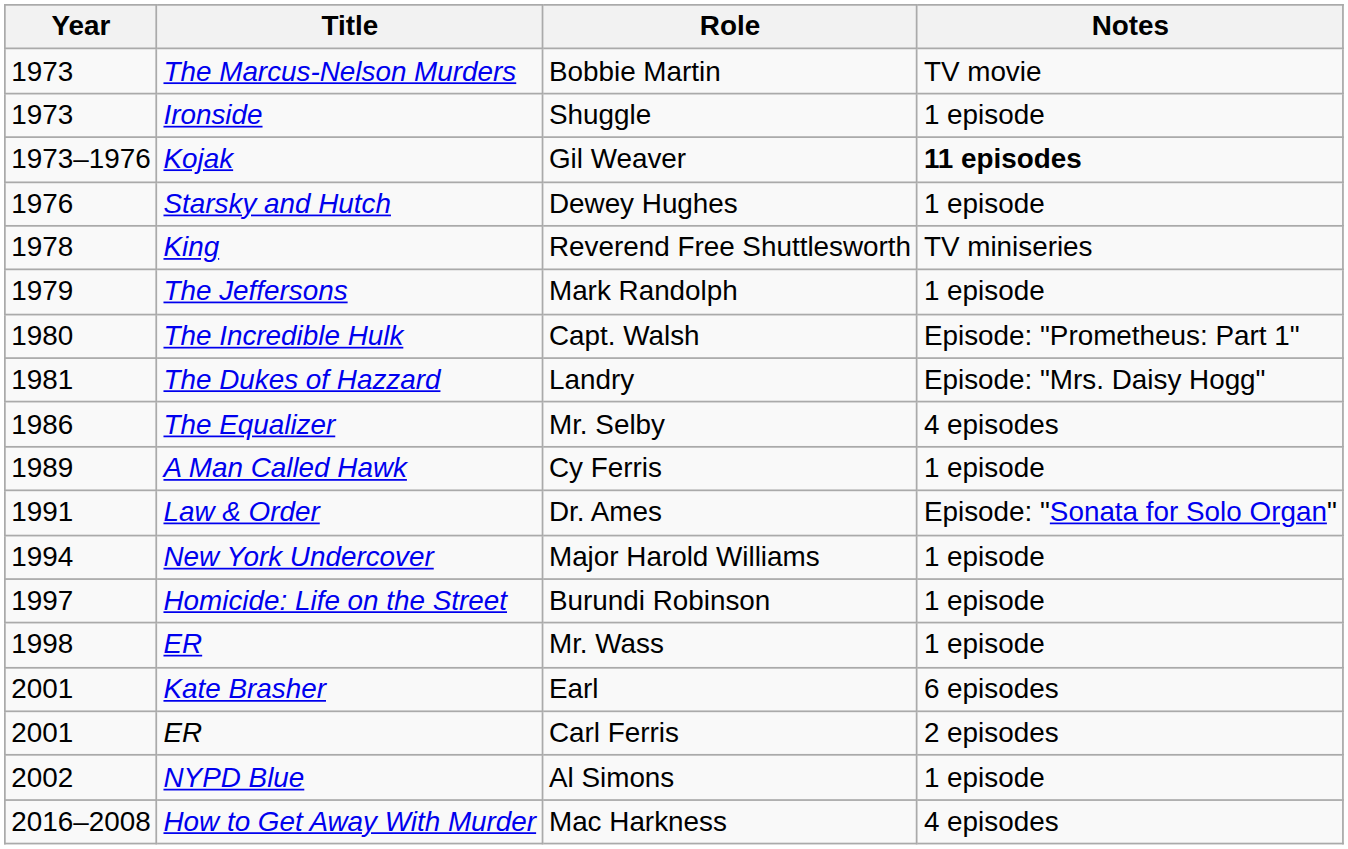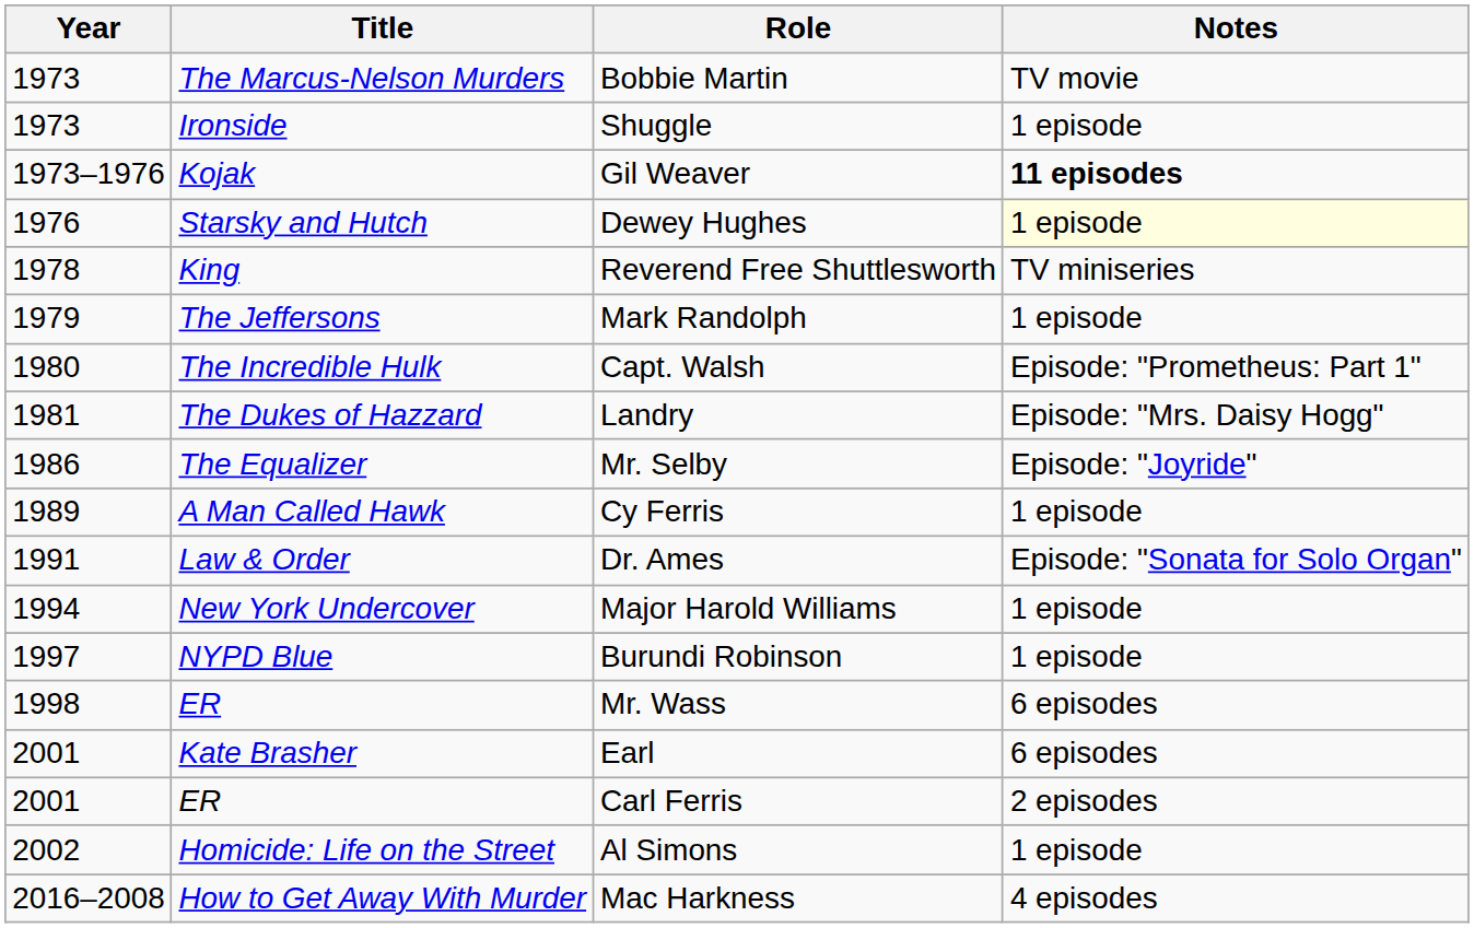Dewey Hughes | Notes: no background -> lightyellow background
Mr. Selby | Notes: 4 episodes -> Episode: "Joyride"
Burundi Robinson | Title: Homicide: Life on the Street -> NYPD Blue
Mr. Wass | Notes: 1 episode -> 6 episodes
Al Simons | Title: NYPD Blue -> Homicide: Life on the Street
